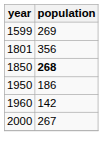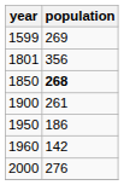+ row: 1900 | 261
2000 | population: 267 -> 276
